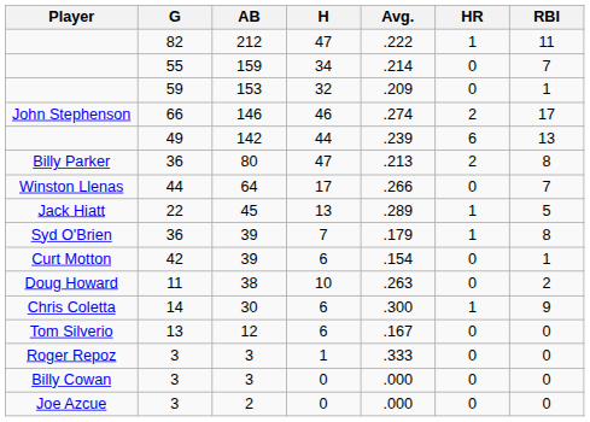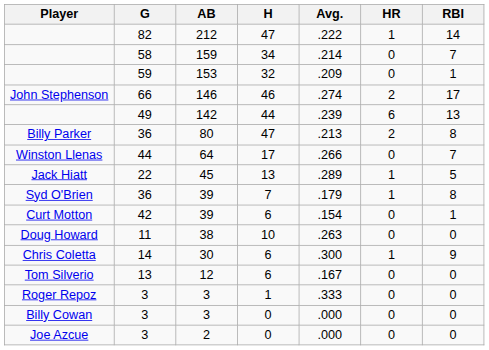212 | RBI: 11 -> 14
159 | G: 55 -> 58
38 | RBI: 2 -> 0
